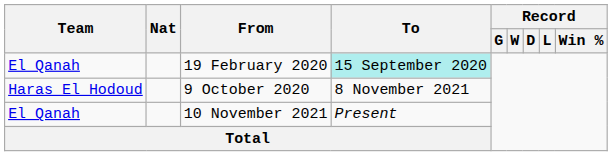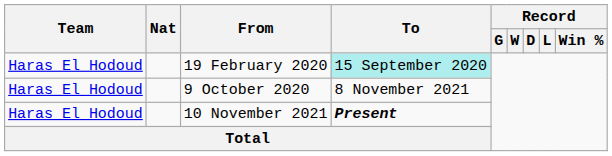19 February 2020 | Team: El Qanah -> Haras El Hodoud
10 November 2021 | Team: El Qanah -> Haras El Hodoud
10 November 2021 | To: normal -> bold
